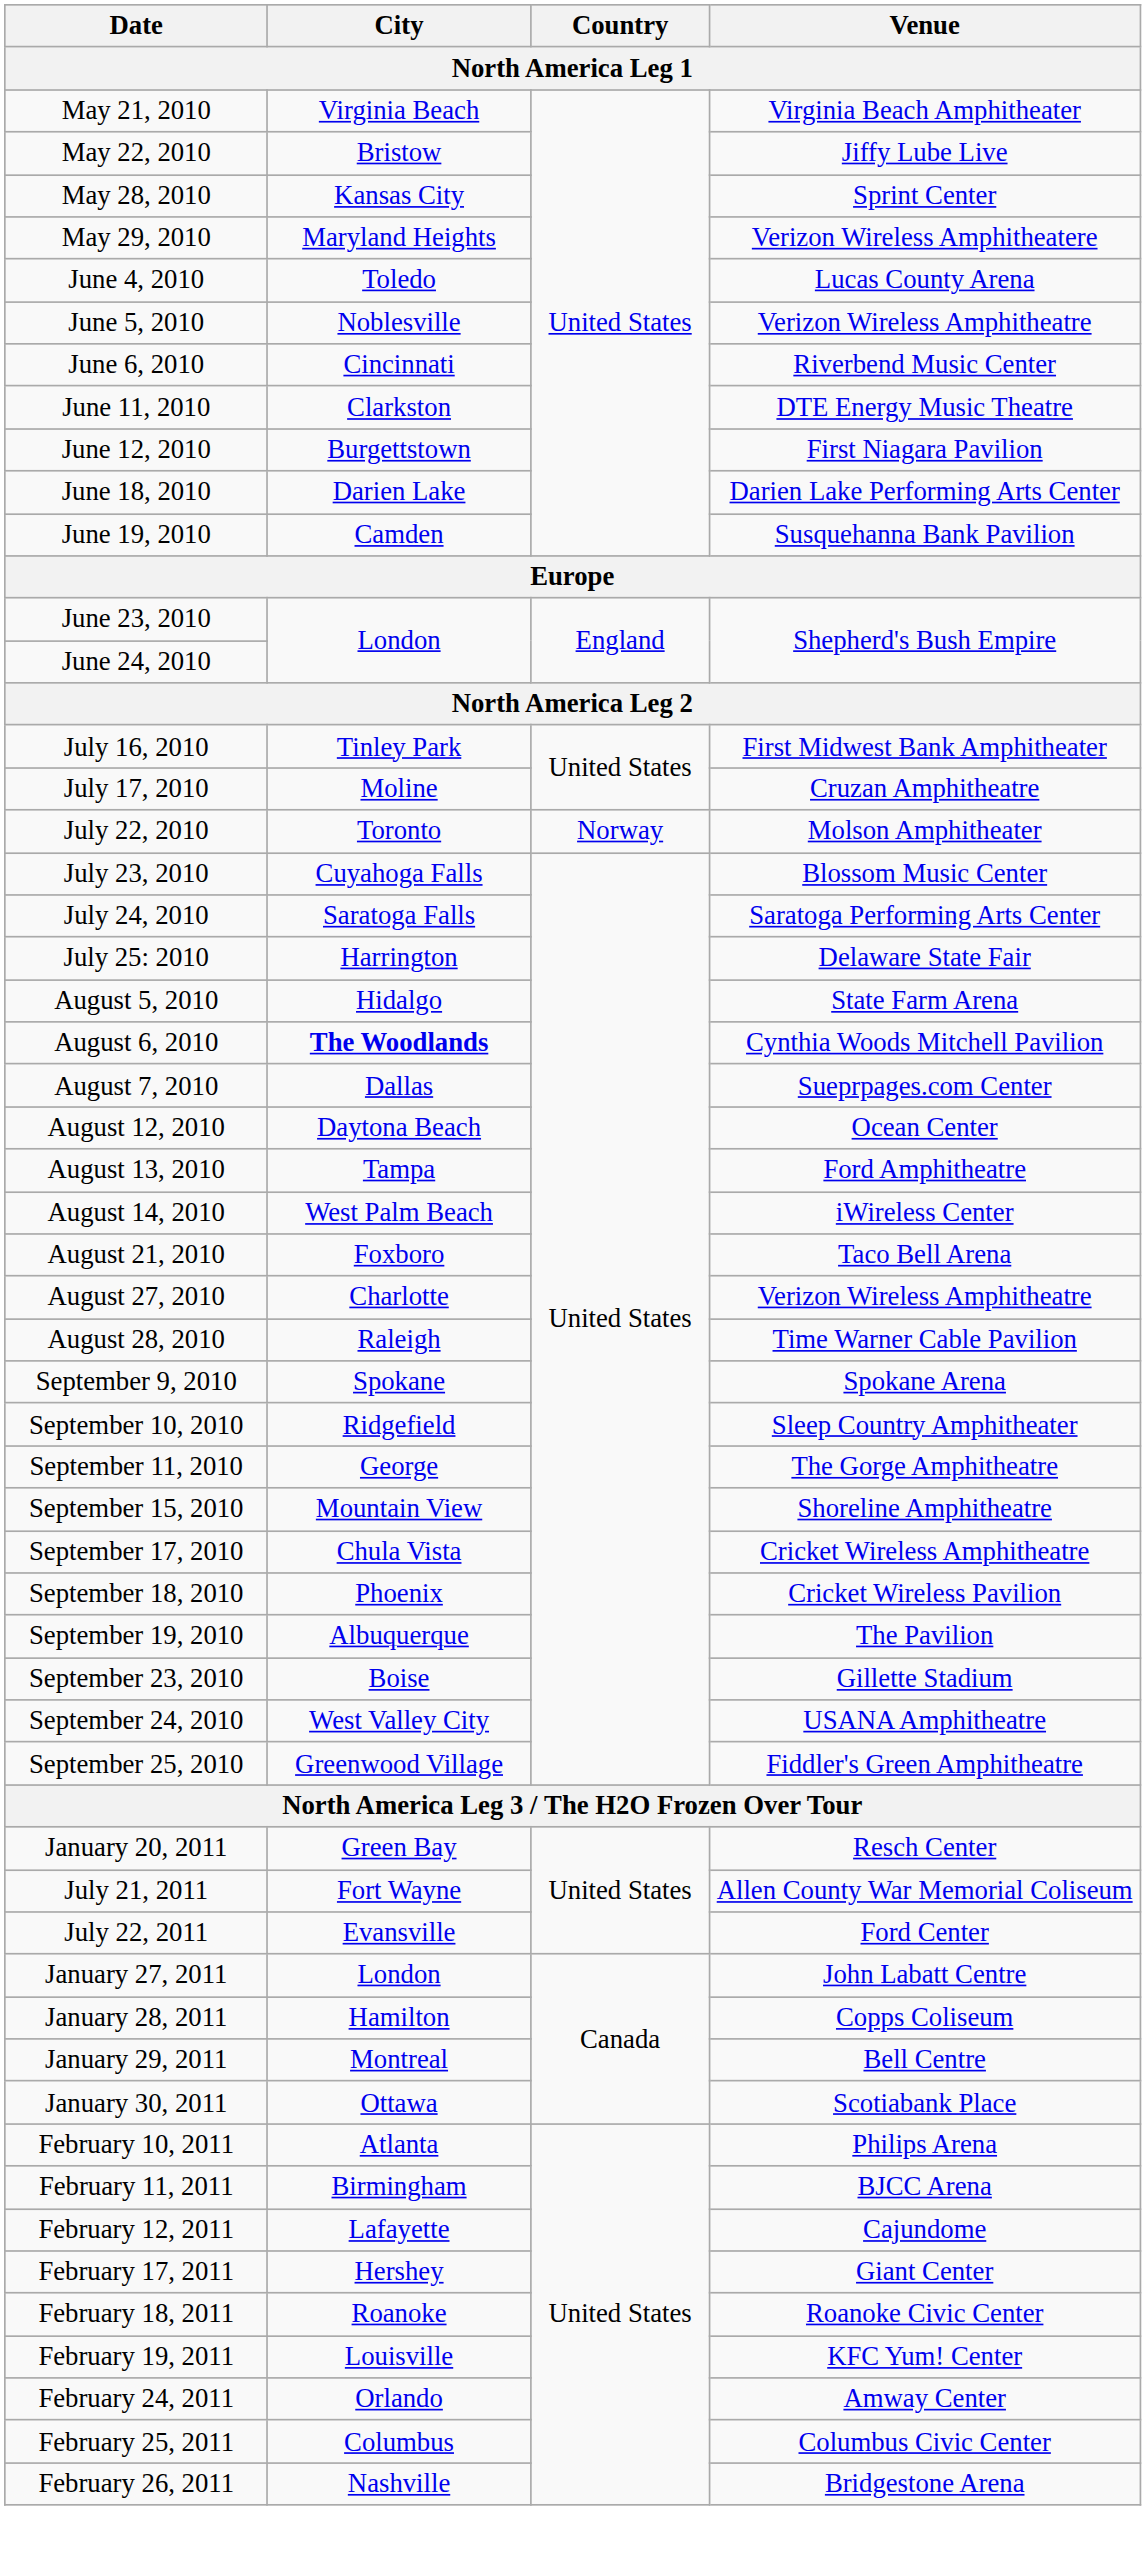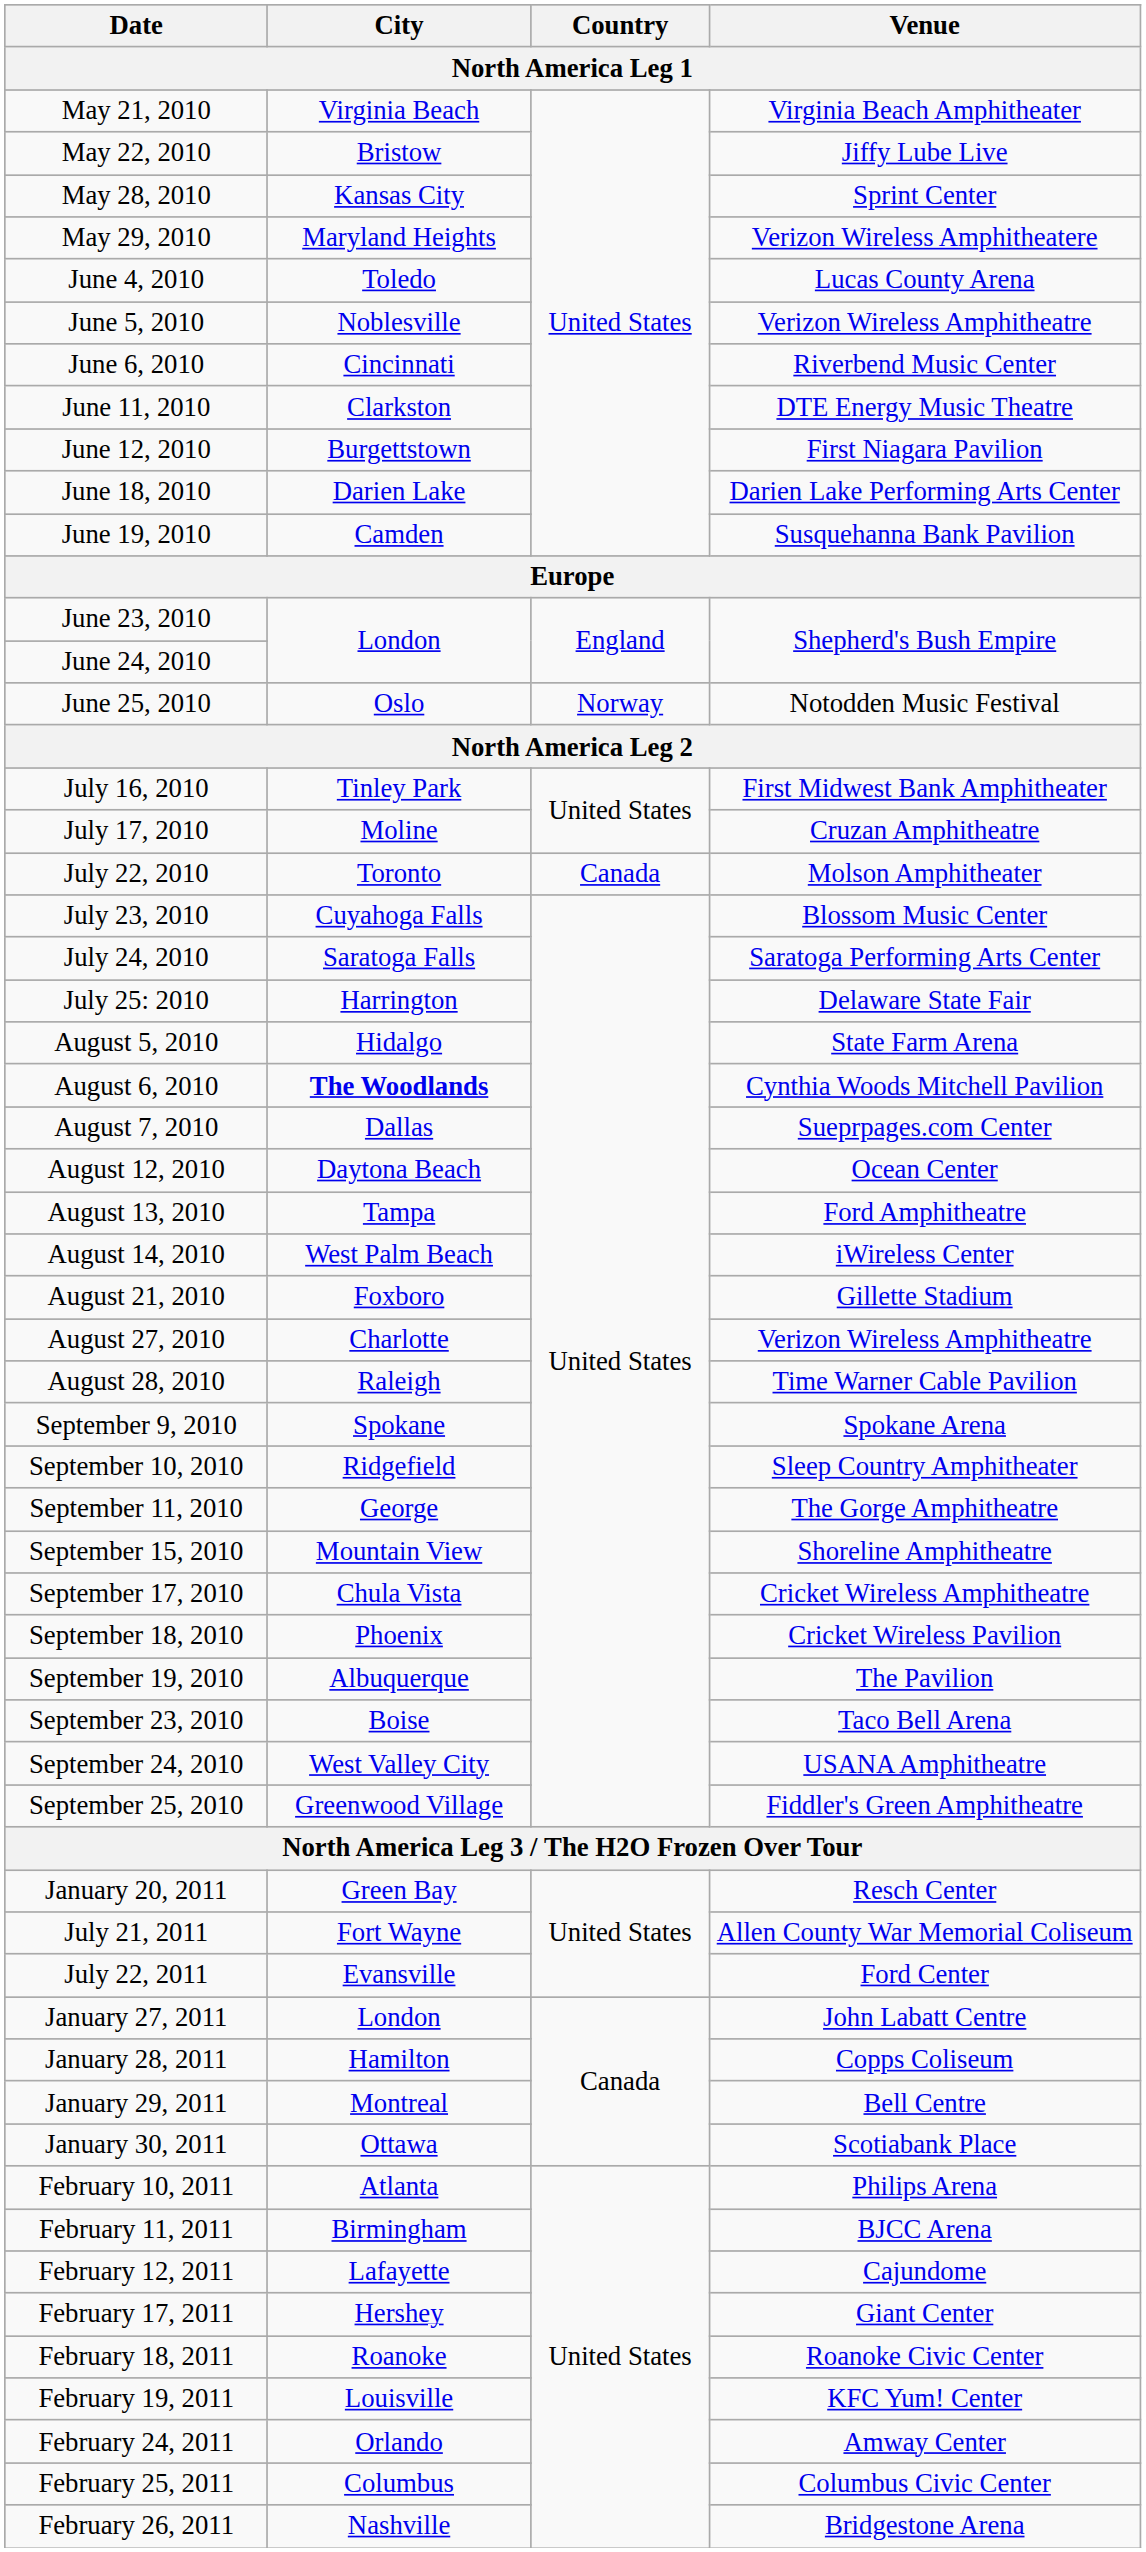+ row: June 25, 2010 | Oslo | Norway | Notodden Music Festival
July 22, 2010 | Country: Norway -> Canada
August 21, 2010 | Venue: Taco Bell Arena -> Gillette Stadium
September 23, 2010 | Venue: Gillette Stadium -> Taco Bell Arena
